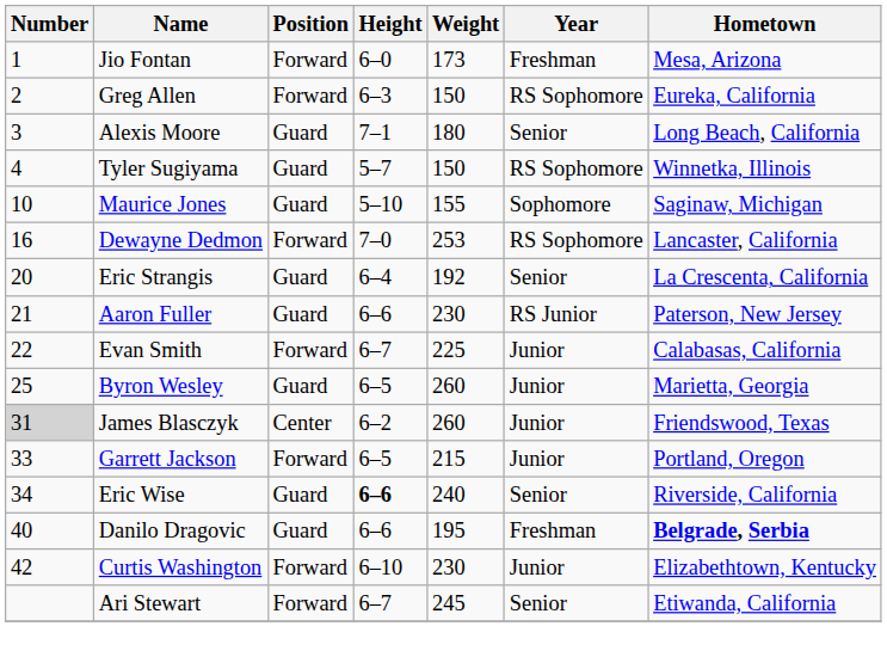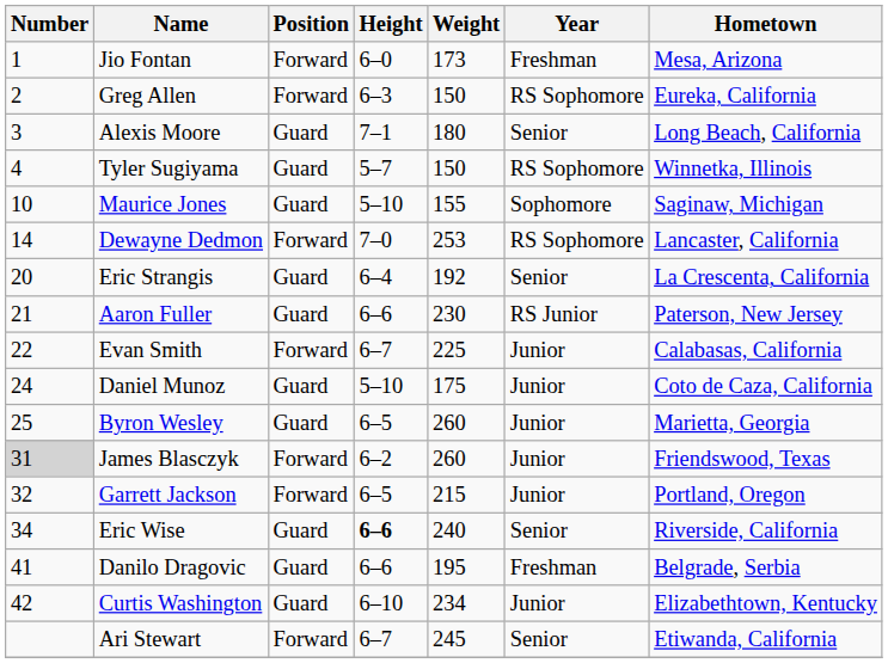Dewayne Dedmon | Number: 16 -> 14
+ row: 24 | Daniel Munoz | Guard | 5–10 | 175 | Junior | Coto de Caza, California
James Blasczyk | Position: Center -> Forward
Garrett Jackson | Number: 33 -> 32
Danilo Dragovic | Number: 40 -> 41
Danilo Dragovic | Hometown: bold -> normal
Curtis Washington | Position: Forward -> Guard
Curtis Washington | Weight: 230 -> 234
